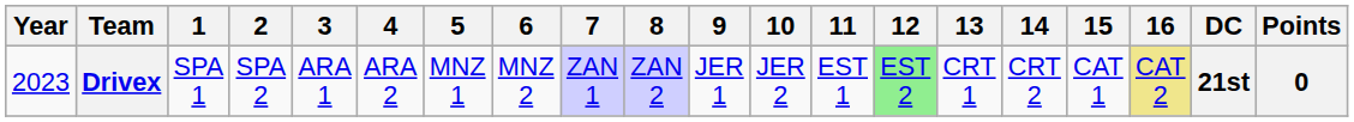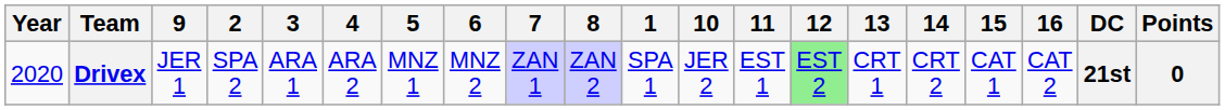columns swapped: 1 <-> 9
Drivex | Year: 2023 -> 2020
Drivex | 16: khaki background -> no background
